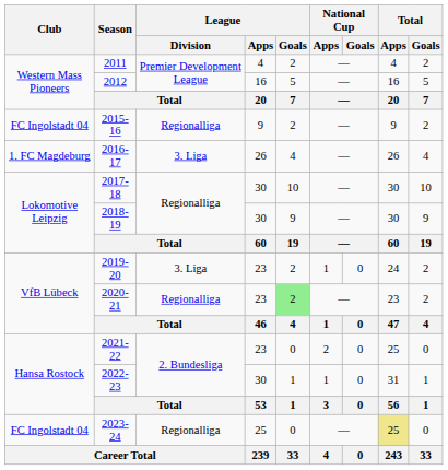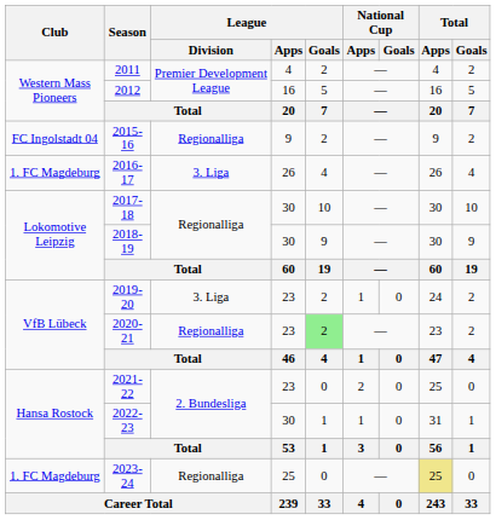2023-24 | Club: FC Ingolstadt 04 -> 1. FC Magdeburg
